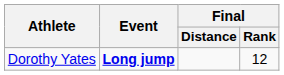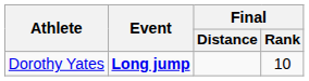Dorothy Yates | Final / Rank: 12 -> 10
